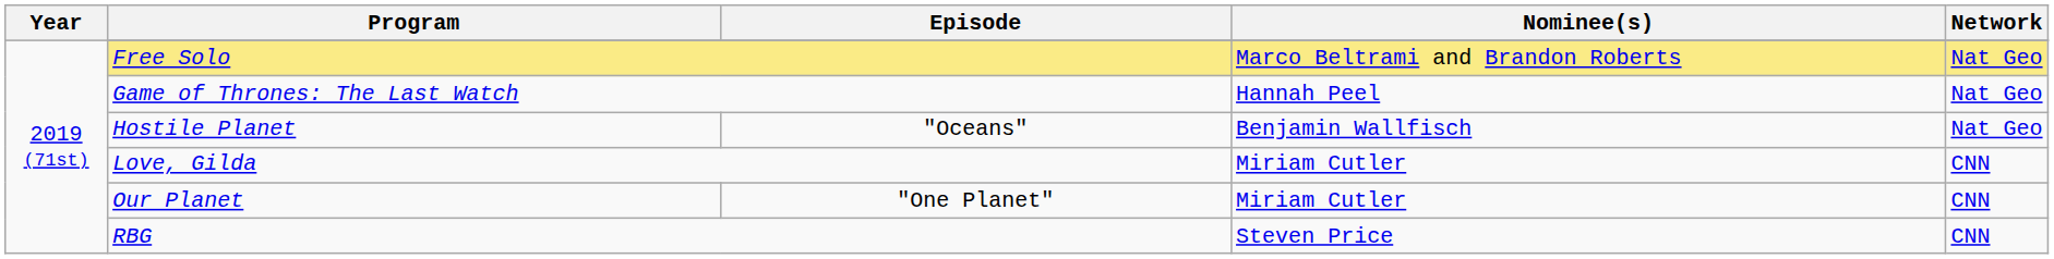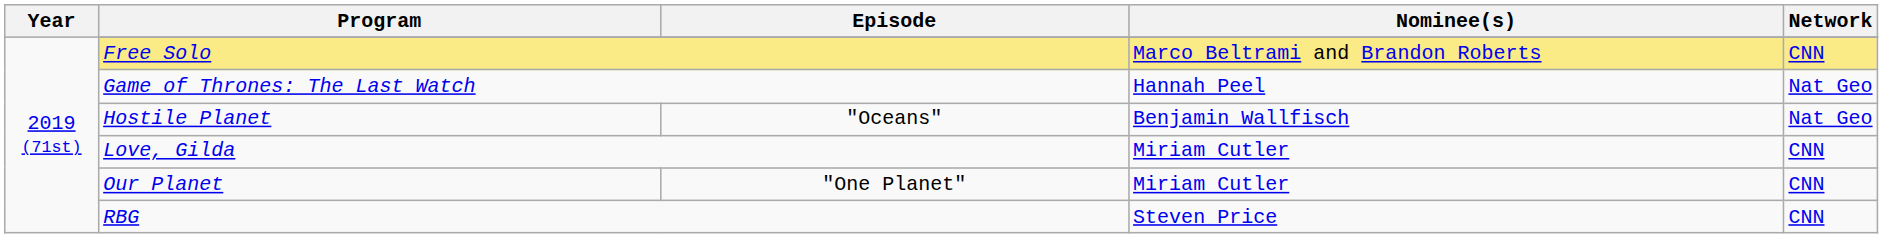Free Solo | Network: Nat Geo -> CNN
